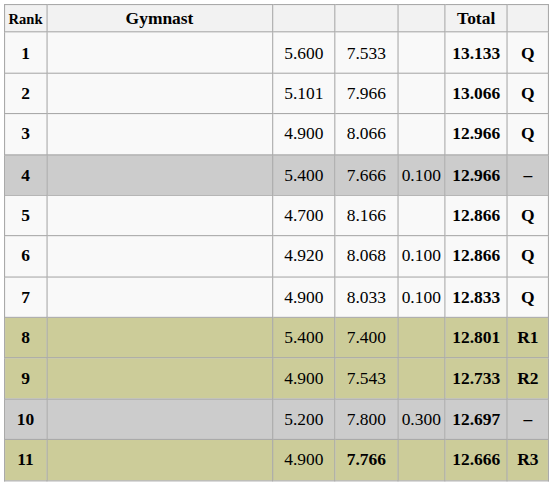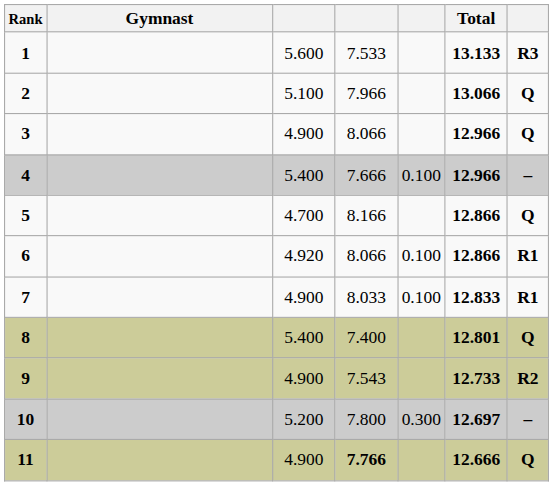1 | column 7: Q -> R3
2 | column 3: 5.101 -> 5.100
6 | column 4: 8.068 -> 8.066
6 | column 7: Q -> R1
7 | column 7: Q -> R1
8 | column 7: R1 -> Q
11 | column 7: R3 -> Q
